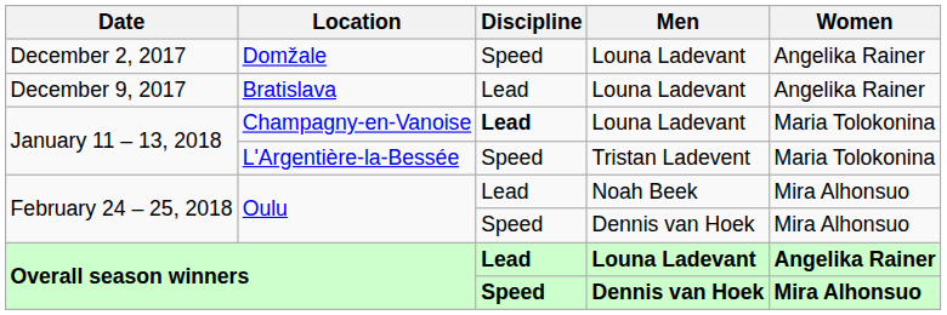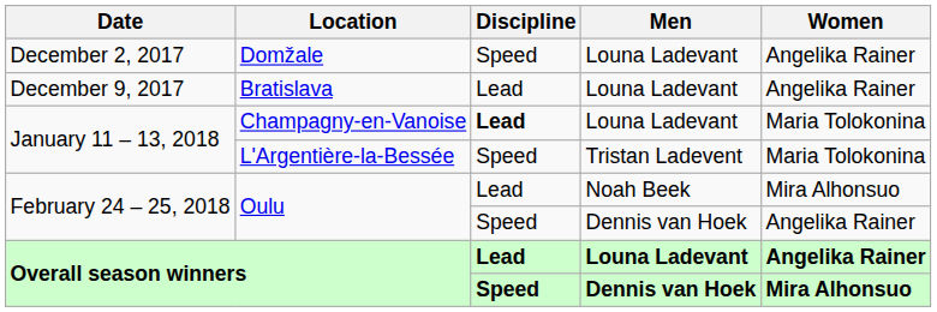Oulu / Dennis van Hoek | Women: Mira Alhonsuo -> Angelika Rainer
